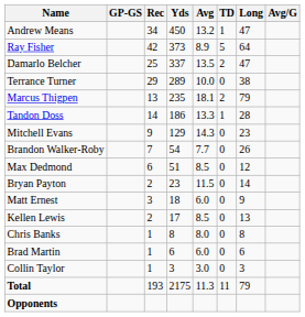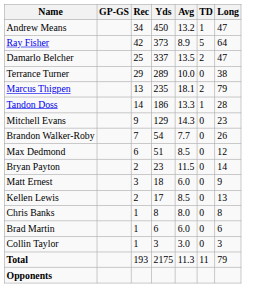- column: Avg/G
